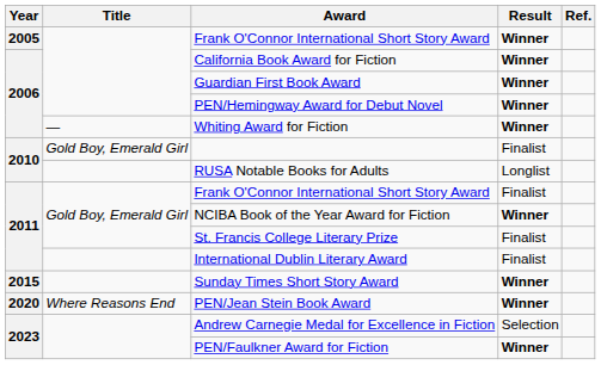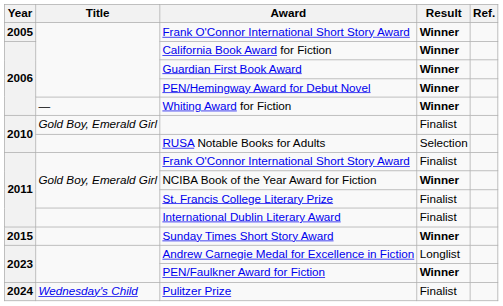RUSA Notable Books for Adults | Result: Longlist -> Selection
- row: 2020 | Where Reasons End | PEN/Jean Stein Book Award | Winner
Andrew Carnegie Medal for Excellence in Fiction | Result: Selection -> Longlist
+ row: 2024 | Wednesday's Child | Pulitzer Prize | Finalist
